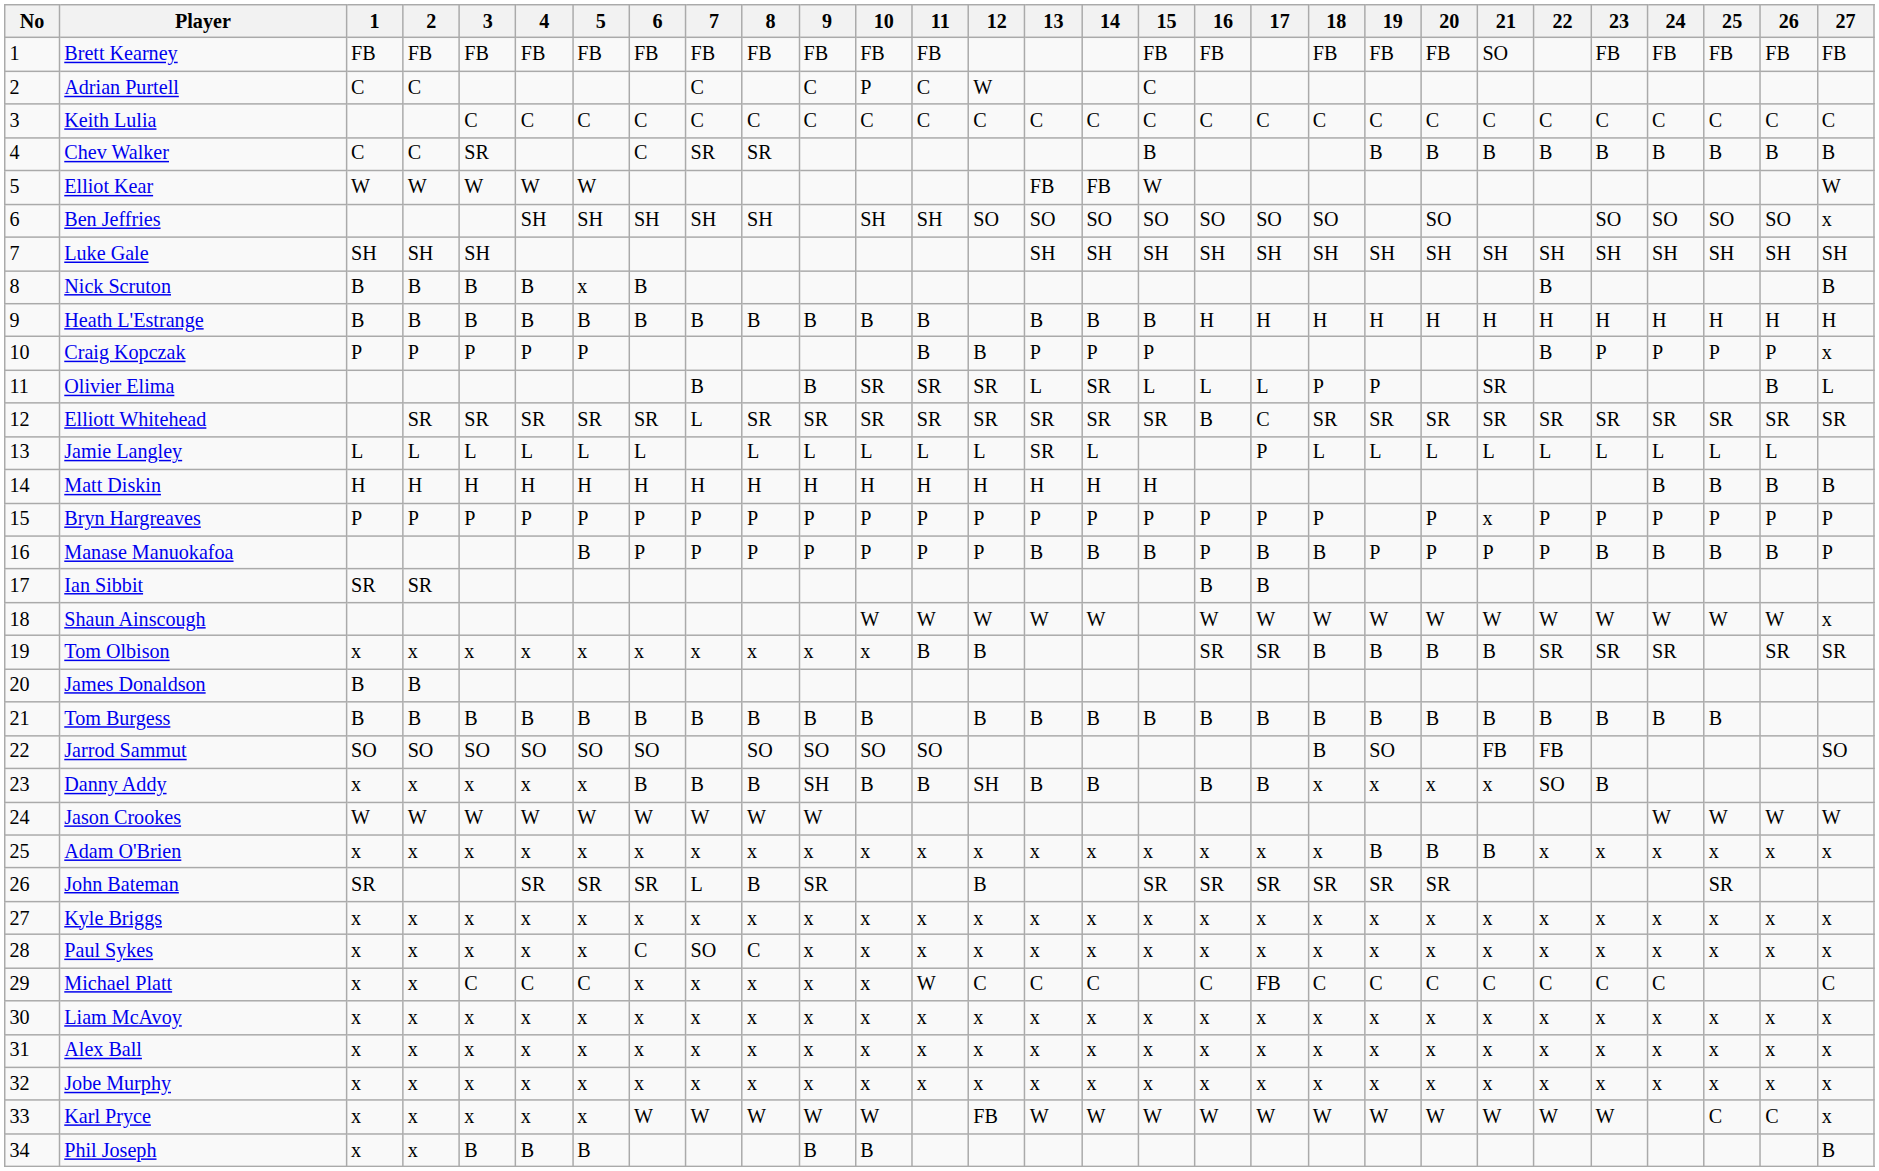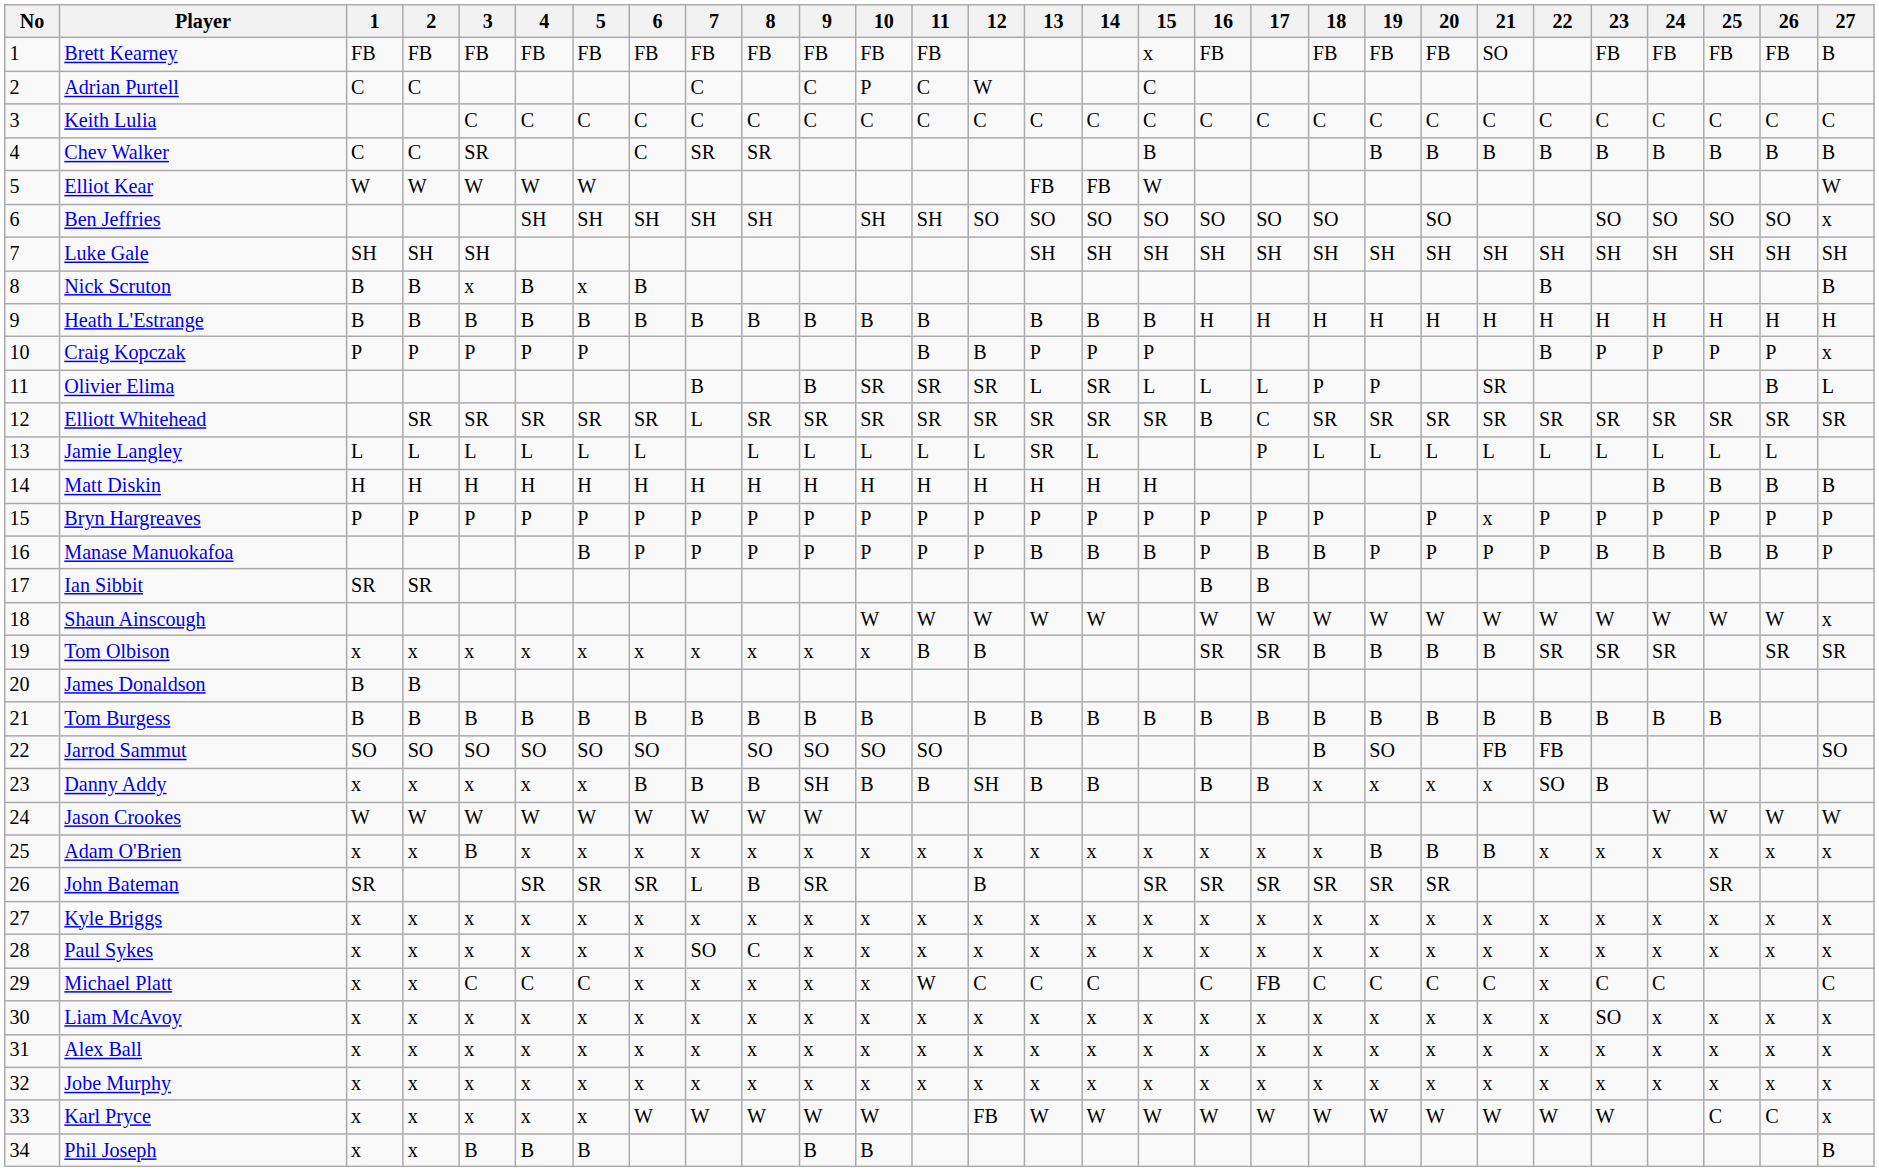Brett Kearney | 15: FB -> x
Brett Kearney | 27: FB -> B
Nick Scruton | 3: B -> x
Adam O'Brien | 3: x -> B
Paul Sykes | 6: C -> x
Michael Platt | 22: C -> x
Liam McAvoy | 23: x -> SO
